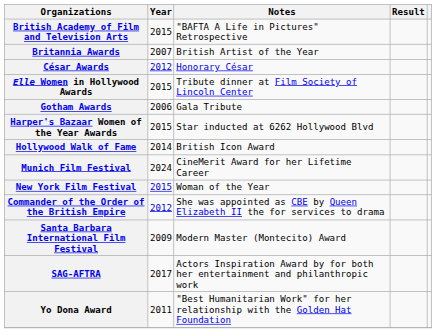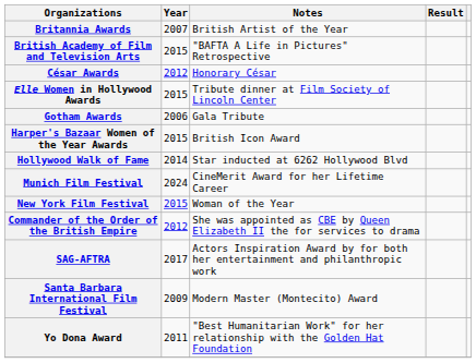rows swapped: Britannia Awards <-> British Academy of Film and Television Arts
Harper's Bazaar Women of the Year Awards | Notes: Star inducted at 6262 Hollywood Blvd -> British Icon Award
Hollywood Walk of Fame | Notes: British Icon Award -> Star inducted at 6262 Hollywood Blvd
rows swapped: Santa Barbara International Film Festival <-> SAG-AFTRA
